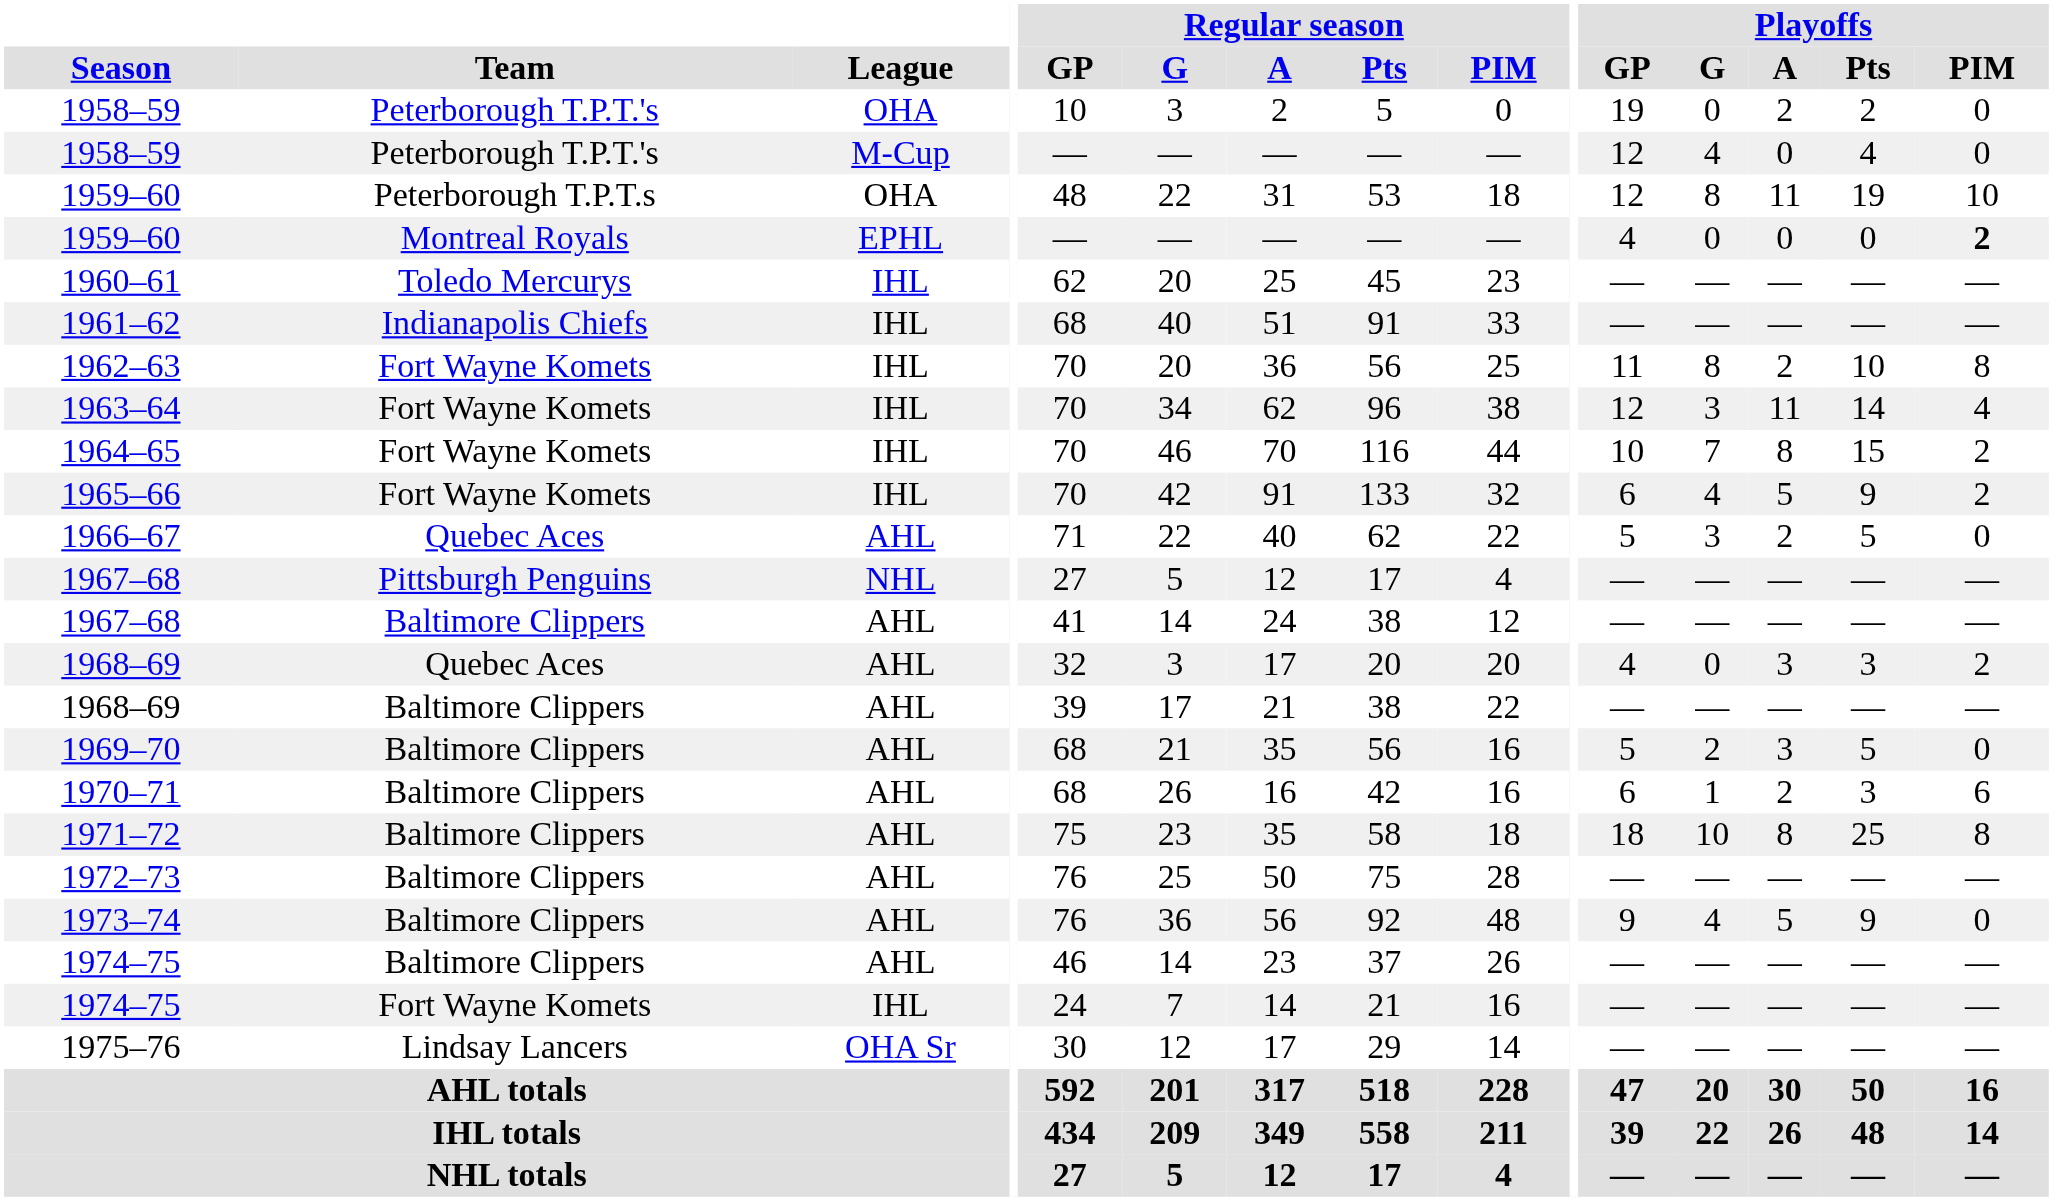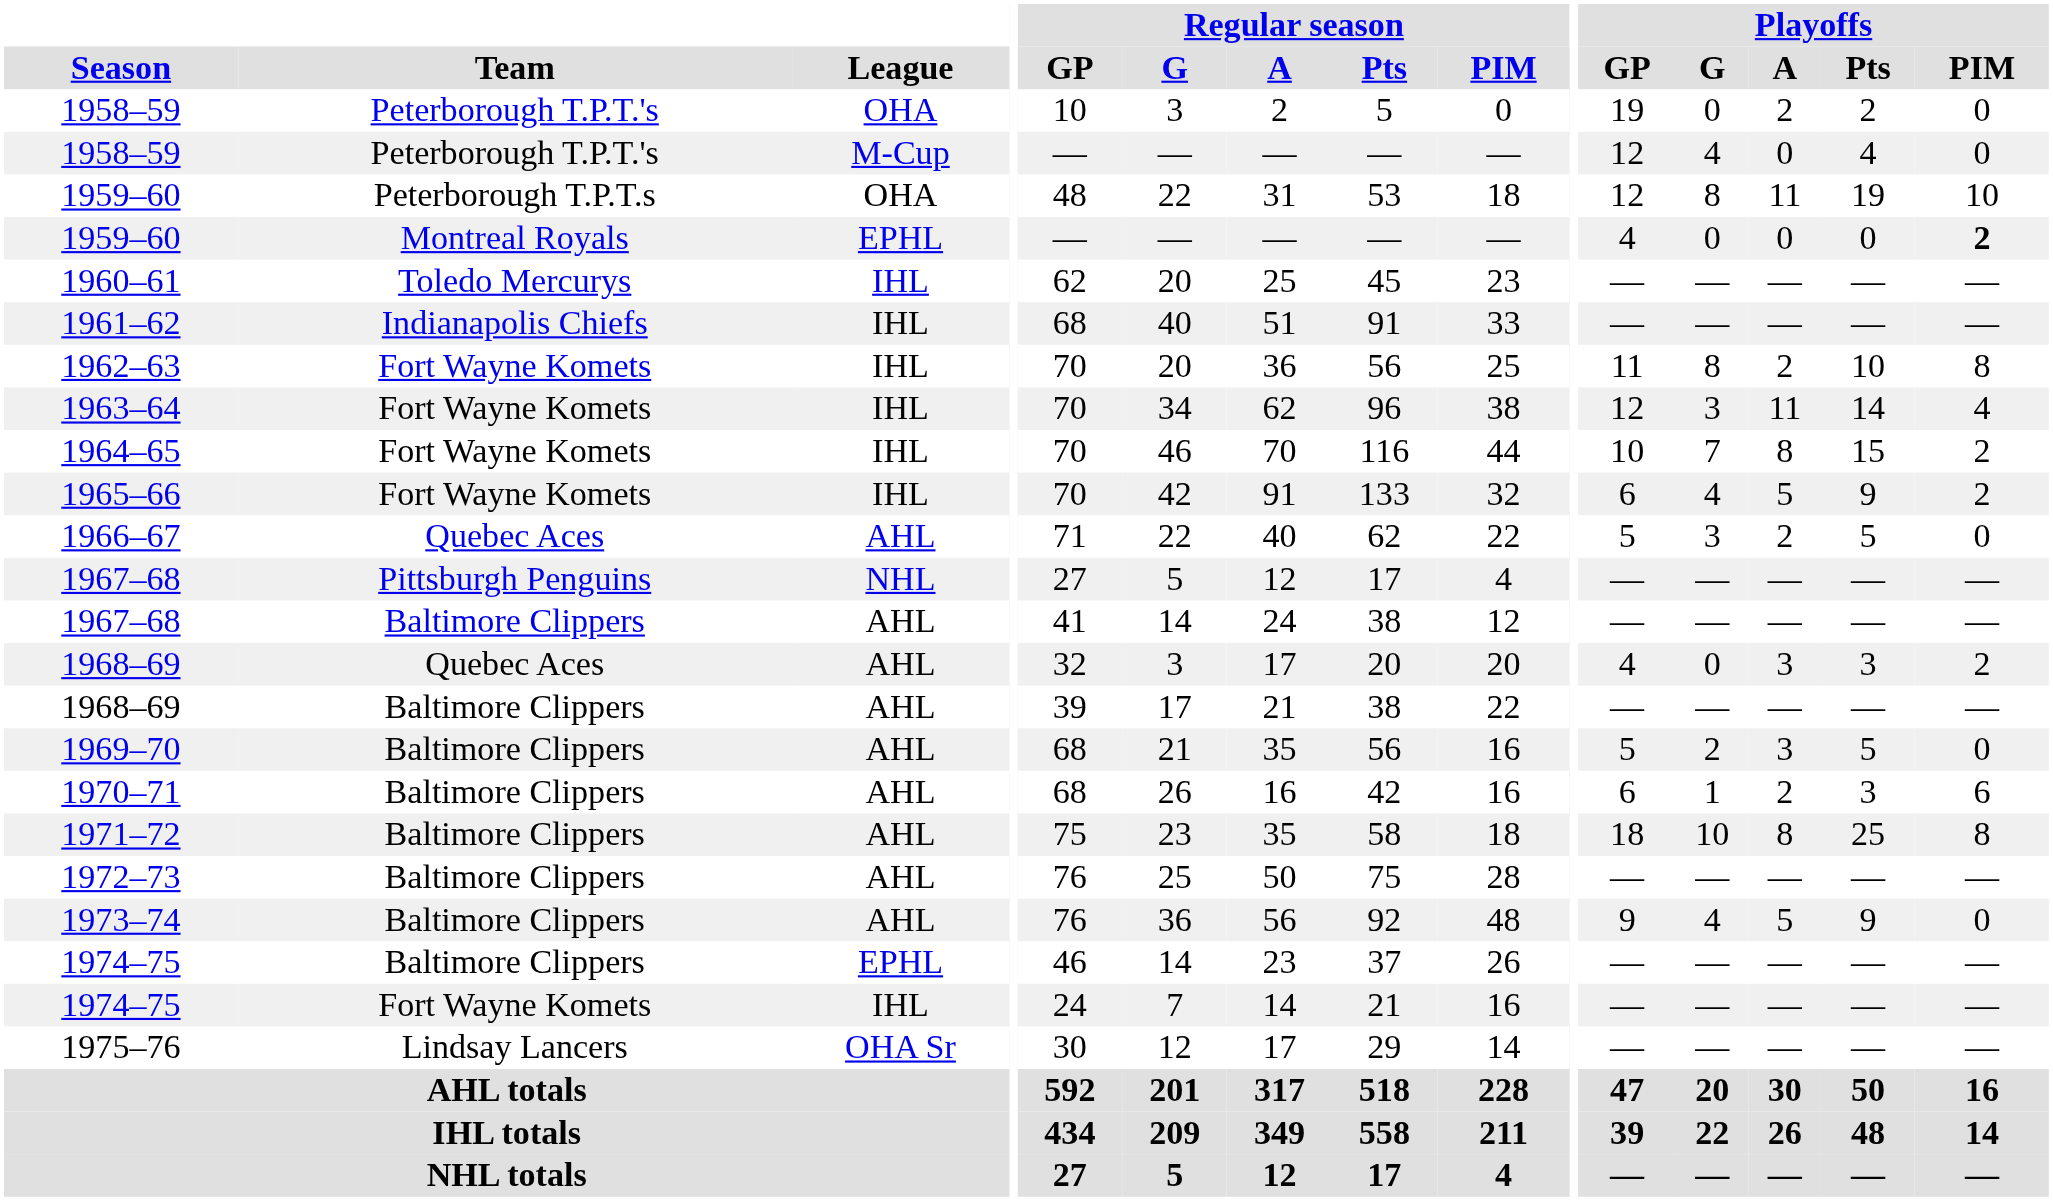1974–75 / Baltimore Clippers | League: AHL -> EPHL
